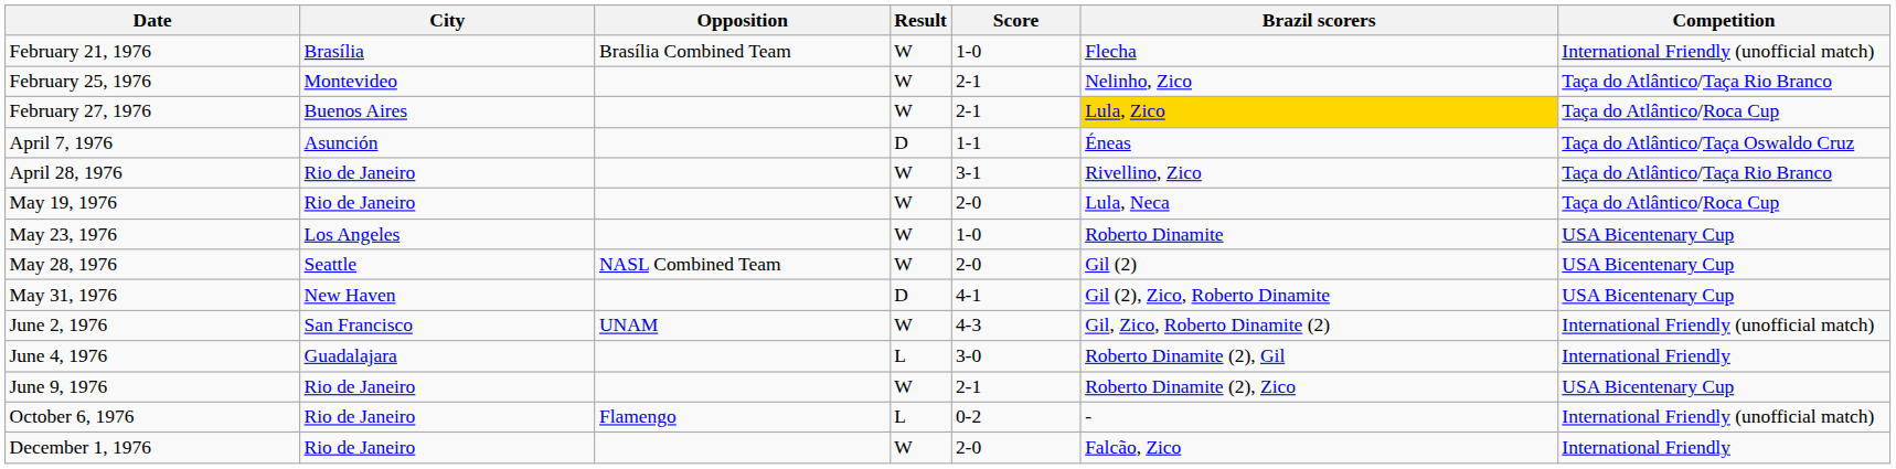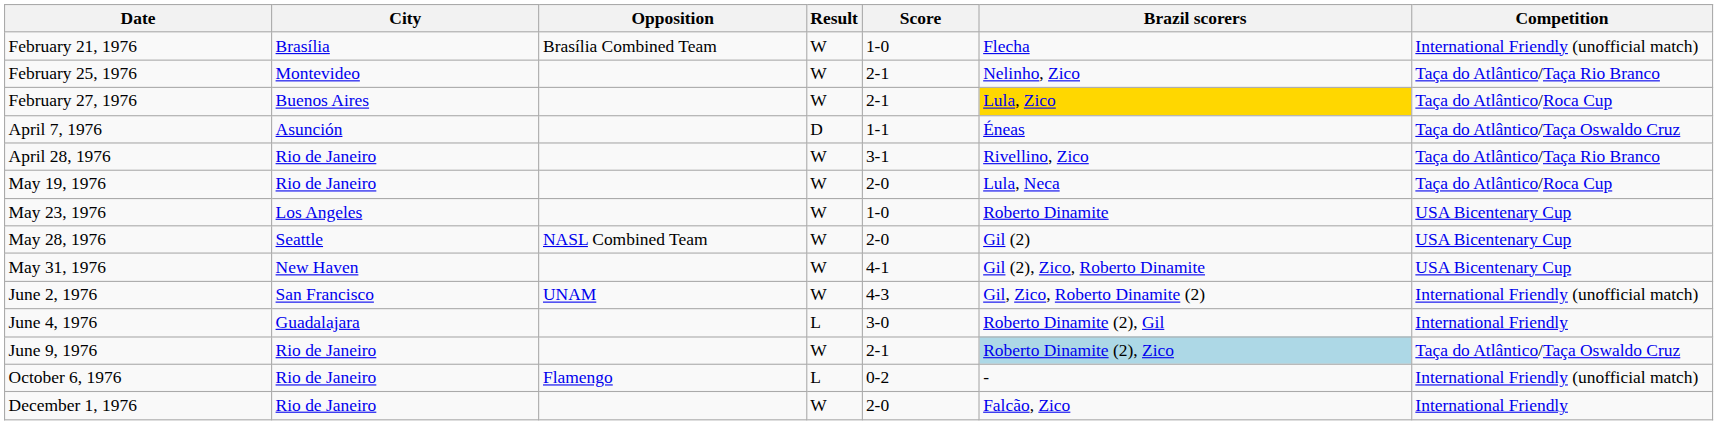May 31, 1976 | Result: D -> W
June 9, 1976 | Brazil scorers: no background -> lightblue background
June 9, 1976 | Competition: USA Bicentenary Cup -> Taça do Atlântico/Taça Oswaldo Cruz
